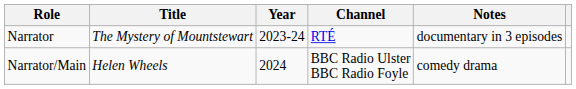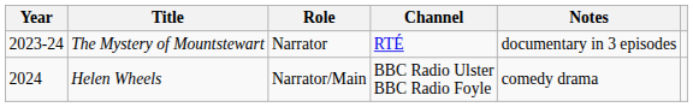columns swapped: Year <-> Role
